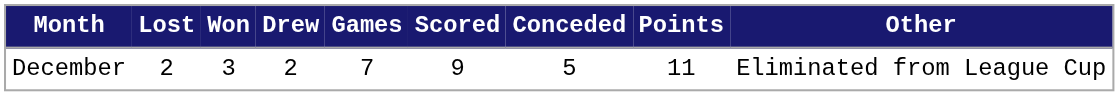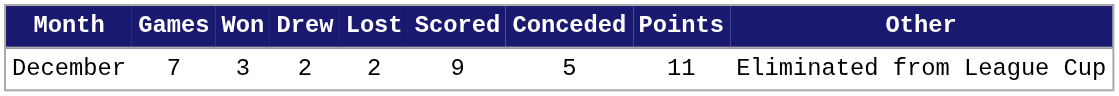columns swapped: Games <-> Lost
